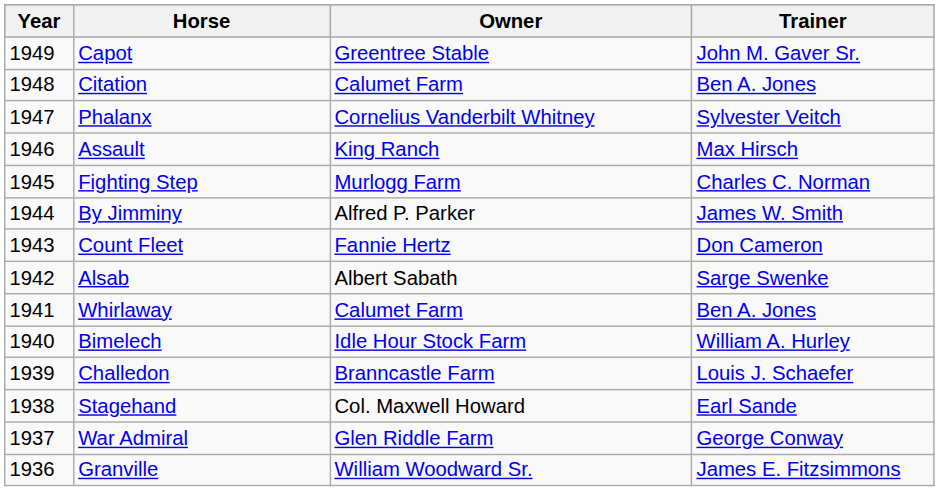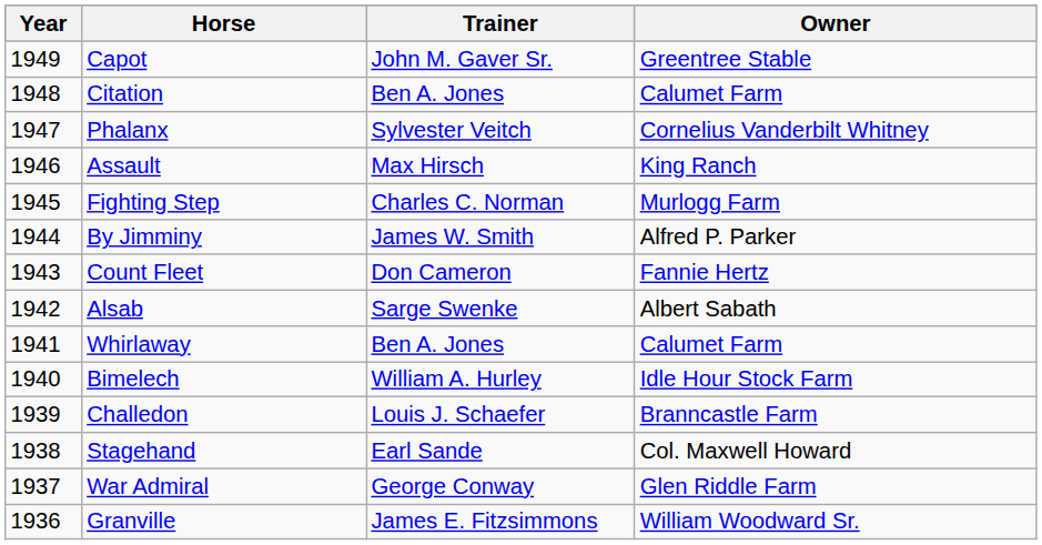columns swapped: Trainer <-> Owner
